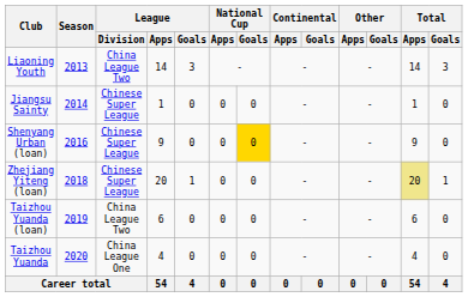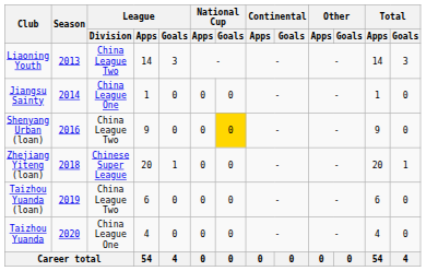Jiangsu Sainty | League / Division: Chinese Super League -> China League One
Shenyang Urban (loan) | League / Division: Chinese Super League -> China League Two
Zhejiang Yiteng (loan) | Total / Apps: khaki background -> no background
